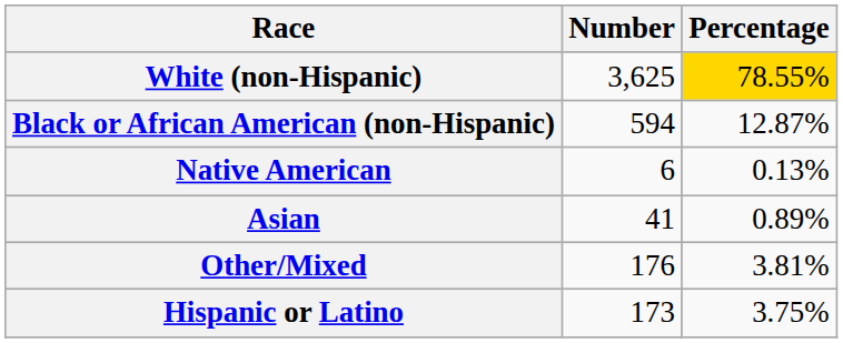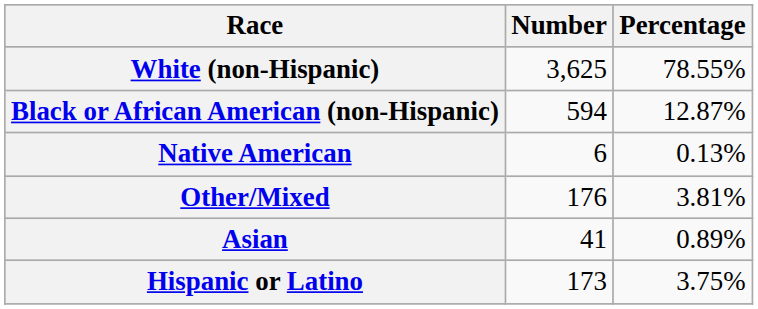White (non-Hispanic) | Percentage: gold background -> no background
rows swapped: Asian <-> Other/Mixed
